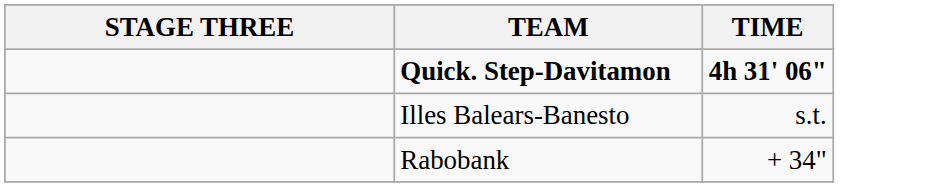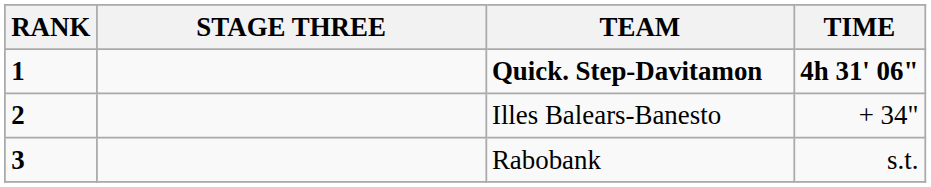+ column: RANK | 1 | 2 | 3
Illes Balears-Banesto | TIME: s.t. -> + 34"
Rabobank | TIME: + 34" -> s.t.
